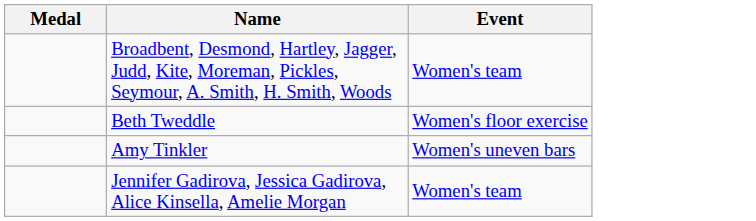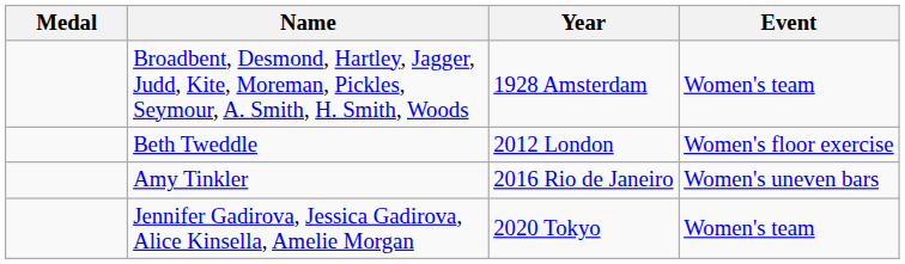+ column: Year | 1928 Amsterdam | 2012 London | 2016 Rio de Janeiro | 2020 Tokyo
